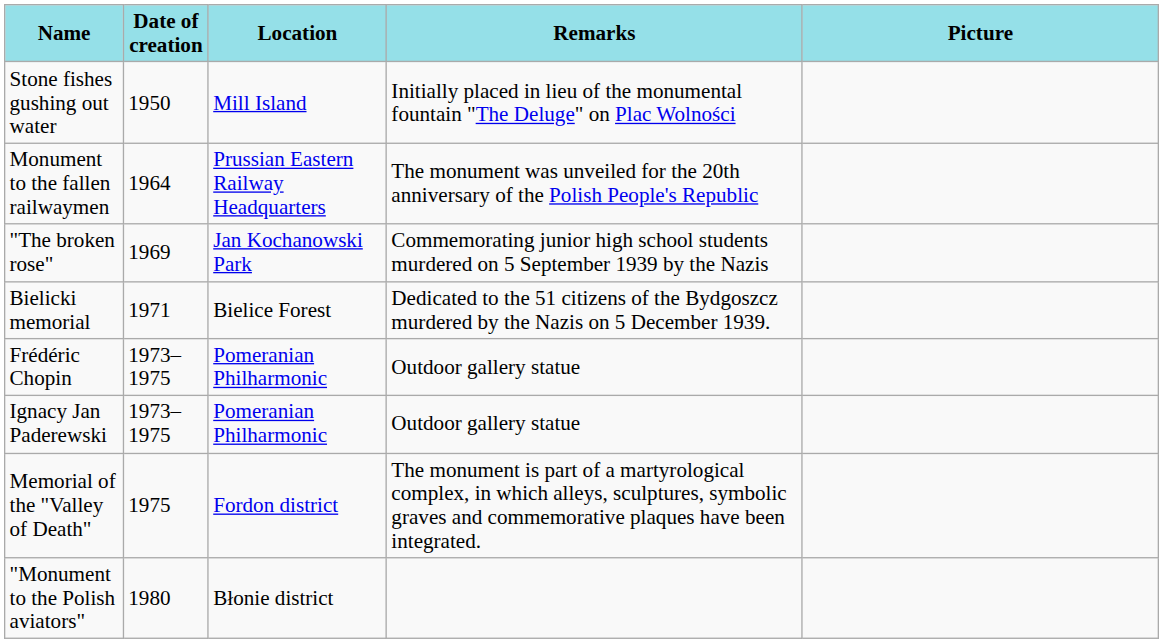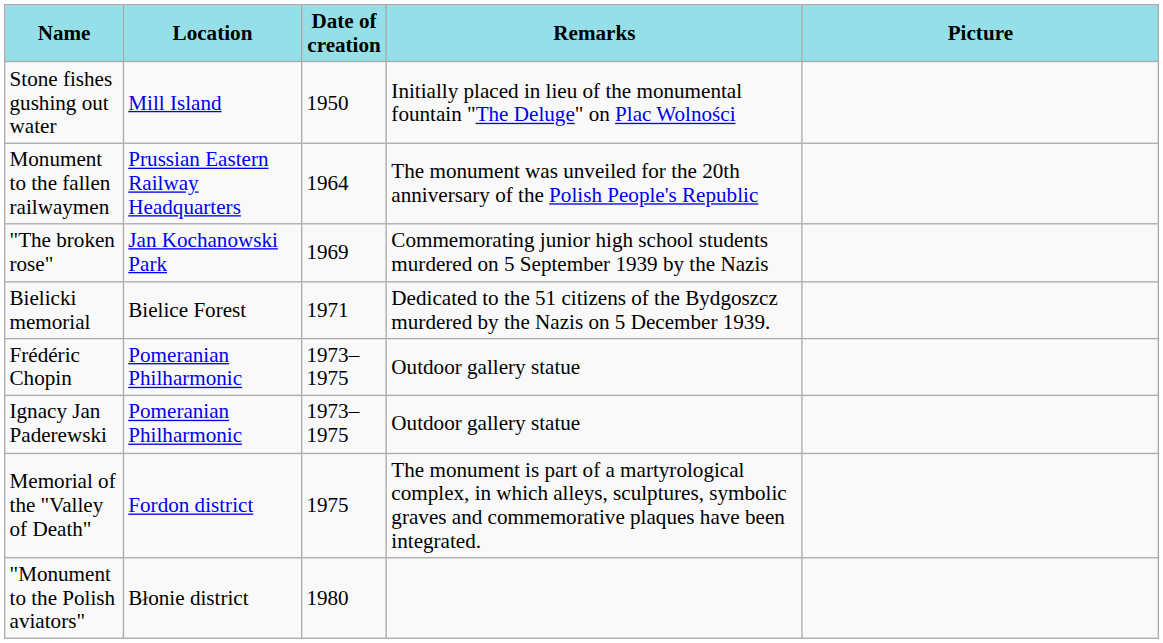columns swapped: Date of creation <-> Location
